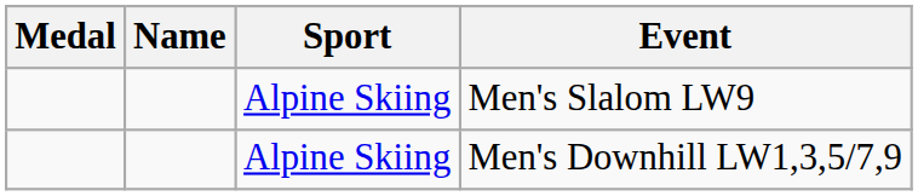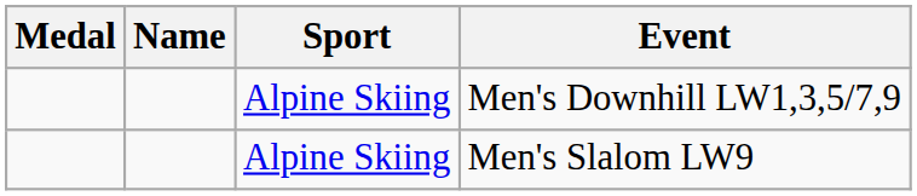rows swapped: Men's Downhill LW1,3,5/7,9 <-> Men's Slalom LW9
